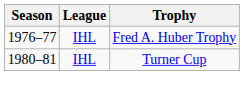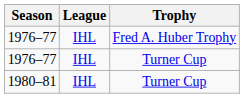+ row: 1976–77 | IHL | Turner Cup
